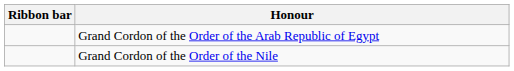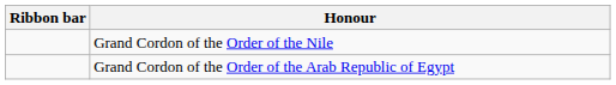rows swapped: Grand Cordon of the Order of the Nile <-> Grand Cordon of the Order of the Arab Republic of Egypt
